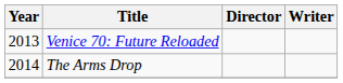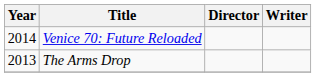Venice 70: Future Reloaded | Year: 2013 -> 2014
The Arms Drop | Year: 2014 -> 2013
